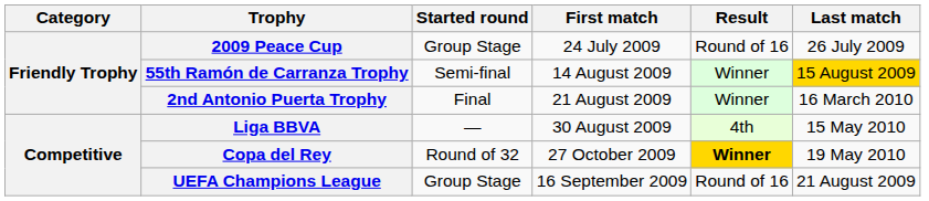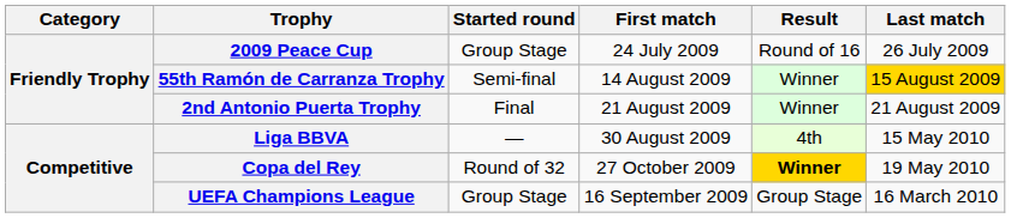2nd Antonio Puerta Trophy | Last match: 16 March 2010 -> 21 August 2009
UEFA Champions League | Result: Round of 16 -> Group Stage
UEFA Champions League | Last match: 21 August 2009 -> 16 March 2010
